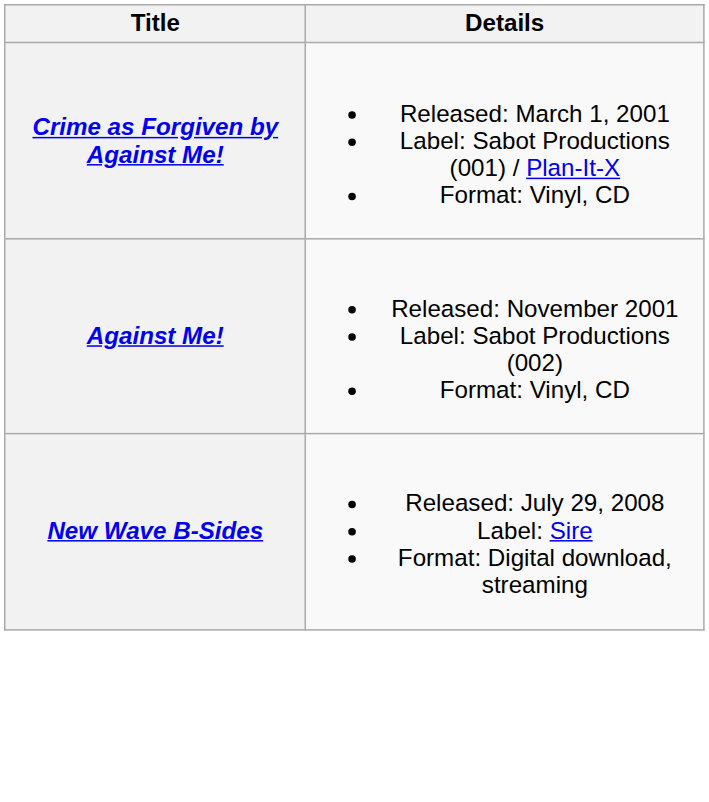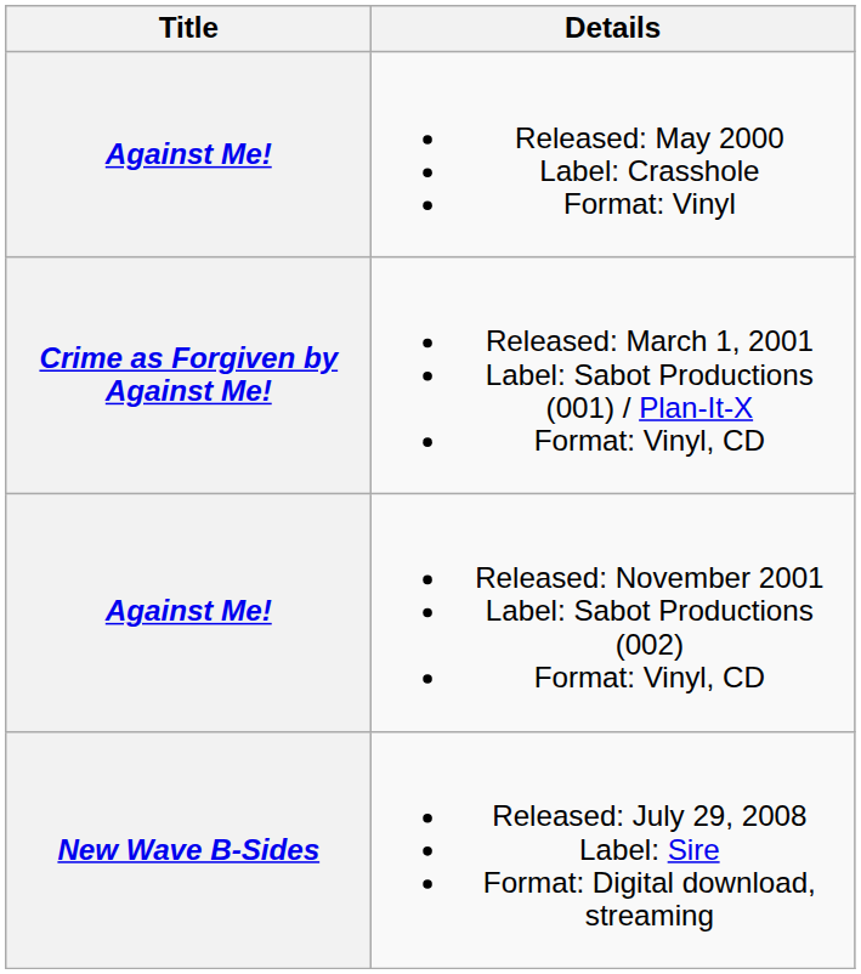+ row: Against Me! | Released: May 2000 Label: Crasshole Format: Vinyl
